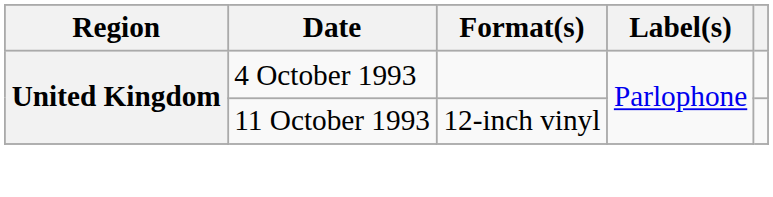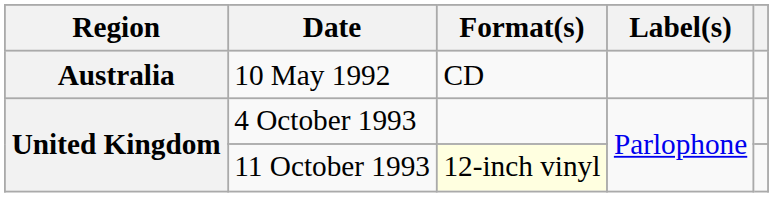+ row: Australia | 10 May 1992 | CD
11 October 1993 | Format(s): no background -> lightyellow background
